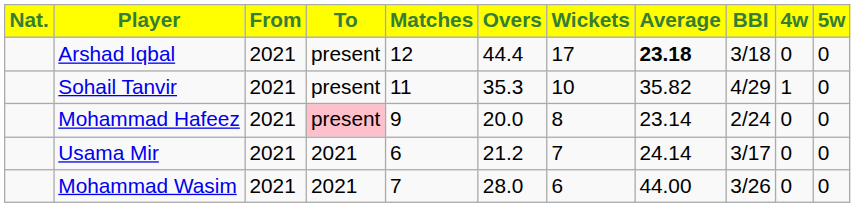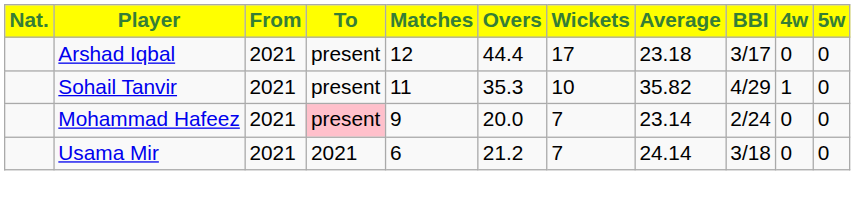Arshad Iqbal | Average: bold -> normal
Arshad Iqbal | BBI: 3/18 -> 3/17
Mohammad Hafeez | Wickets: 8 -> 7
Usama Mir | BBI: 3/17 -> 3/18
- row: Mohammad Wasim | 2021 | 2021 | 7 | 28.0 | 6 | 44.00 | 3/26 | 0 | 0
